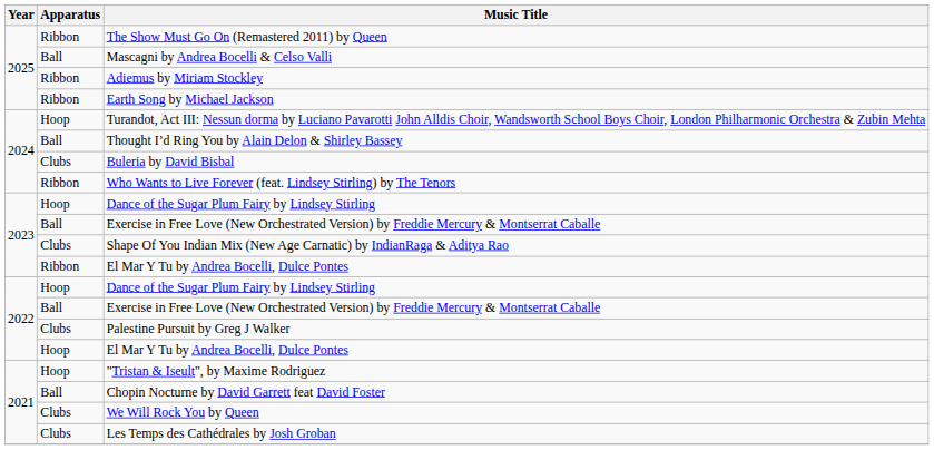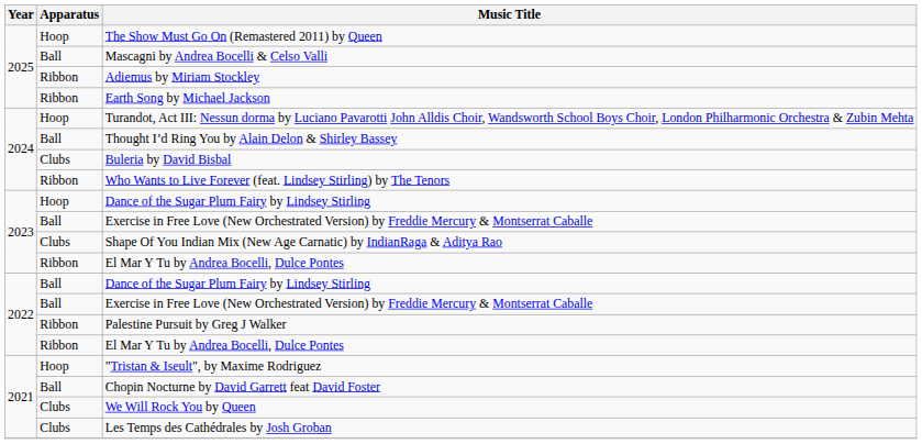The Show Must Go On (Remastered 2011) by Queen | Apparatus: Ribbon -> Hoop
2022 / Dance of the Sugar Plum Fairy by Lindsey Stirling | Apparatus: Hoop -> Ball
Palestine Pursuit by Greg J Walker | Apparatus: Clubs -> Ribbon
2022 / El Mar Y Tu by Andrea Bocelli, Dulce Pontes | Apparatus: Hoop -> Ribbon
